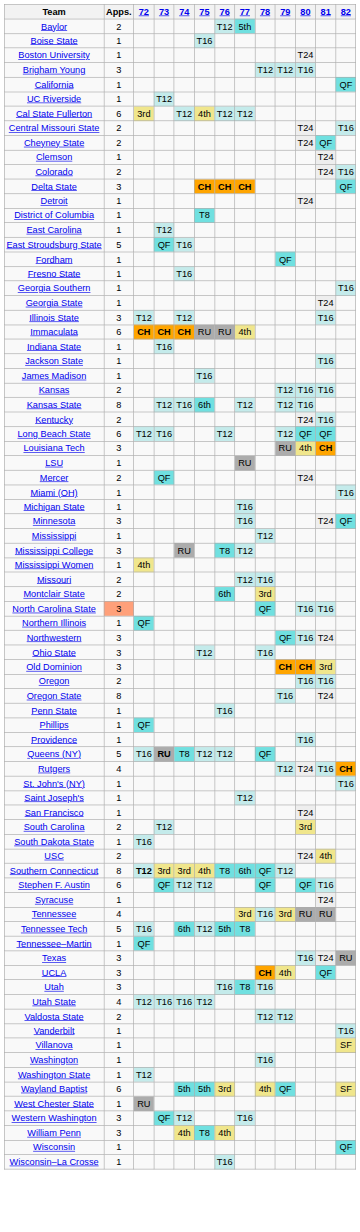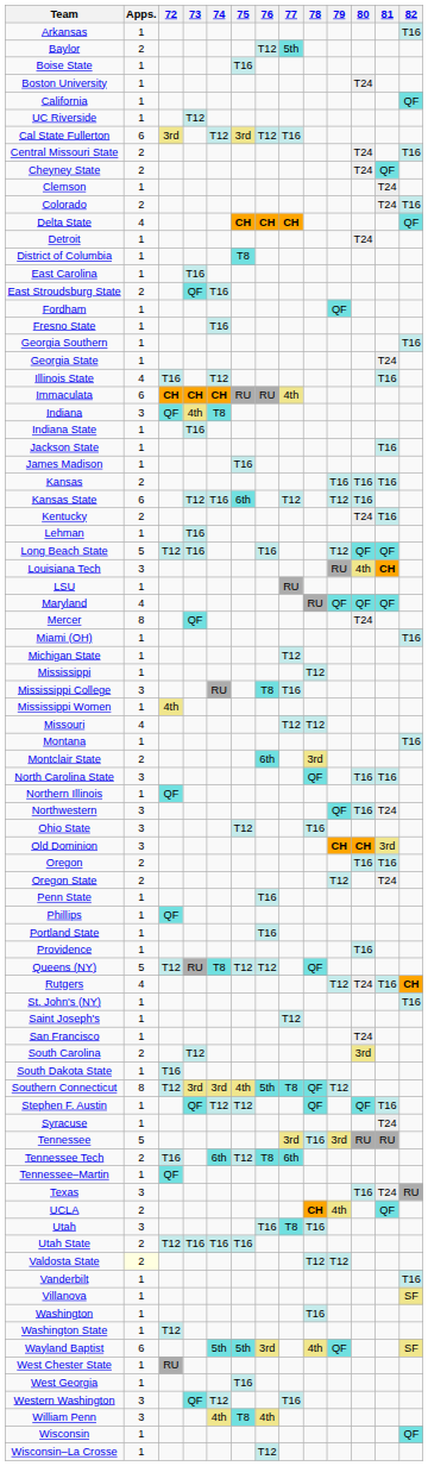+ row: Arkansas | 1 | T16
- row: Brigham Young | 3 | T12 | T12 | T16
Cal State Fullerton | 75: 4th -> 3rd
Cal State Fullerton | 77: T12 -> T16
Delta State | Apps.: 3 -> 4
East Carolina | 73: T12 -> T16
East Stroudsburg State | Apps.: 5 -> 2
Illinois State | Apps.: 3 -> 4
Illinois State | 72: T12 -> T16
+ row: Indiana | 3 | QF | 4th | T8
Kansas | 79: T12 -> T16
Kansas State | Apps.: 8 -> 6
+ row: Lehman | 1 | T16
Long Beach State | Apps.: 6 -> 5
Long Beach State | 76: T12 -> T16
+ row: Maryland | 4 | RU | QF | QF | QF
Mercer | Apps.: 2 -> 8
Michigan State | 77: T16 -> T12
- row: Minnesota | 3 | T16 | T24 | QF
Mississippi College | 77: T12 -> T16
Missouri | Apps.: 2 -> 4
Missouri | 78: T16 -> T12
+ row: Montana | 1 | T16
North Carolina State | Apps.: lightsalmon background -> no background
Oregon State | Apps.: 8 -> 2
Oregon State | 79: T16 -> T12
+ row: Portland State | 1 | T16
Queens (NY) | 72: T16 -> T12
Queens (NY) | 73: bold -> normal
- row: USC | 2 | T24 | 4th
Southern Connecticut | 72: bold -> normal
Southern Connecticut | 76: T8 -> 5th
Southern Connecticut | 77: 6th -> T8
Stephen F. Austin | Apps.: 6 -> 1
Tennessee | Apps.: 4 -> 5
Tennessee Tech | Apps.: 5 -> 2
Tennessee Tech | 76: 5th -> T8
Tennessee Tech | 77: T8 -> 6th
UCLA | Apps.: 3 -> 2
Utah State | Apps.: 4 -> 2
Utah State | 75: T12 -> T16
Valdosta State | Apps.: no background -> lightyellow background
+ row: West Georgia | 1 | T16
Wisconsin–La Crosse | 76: T16 -> T12
